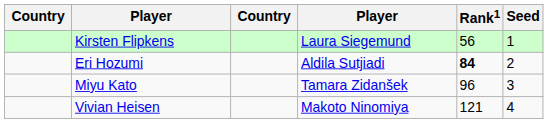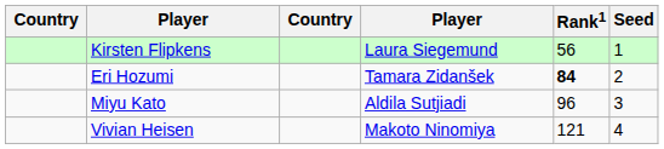Eri Hozumi | column 4: Aldila Sutjiadi -> Tamara Zidanšek
Miyu Kato | column 4: Tamara Zidanšek -> Aldila Sutjiadi
